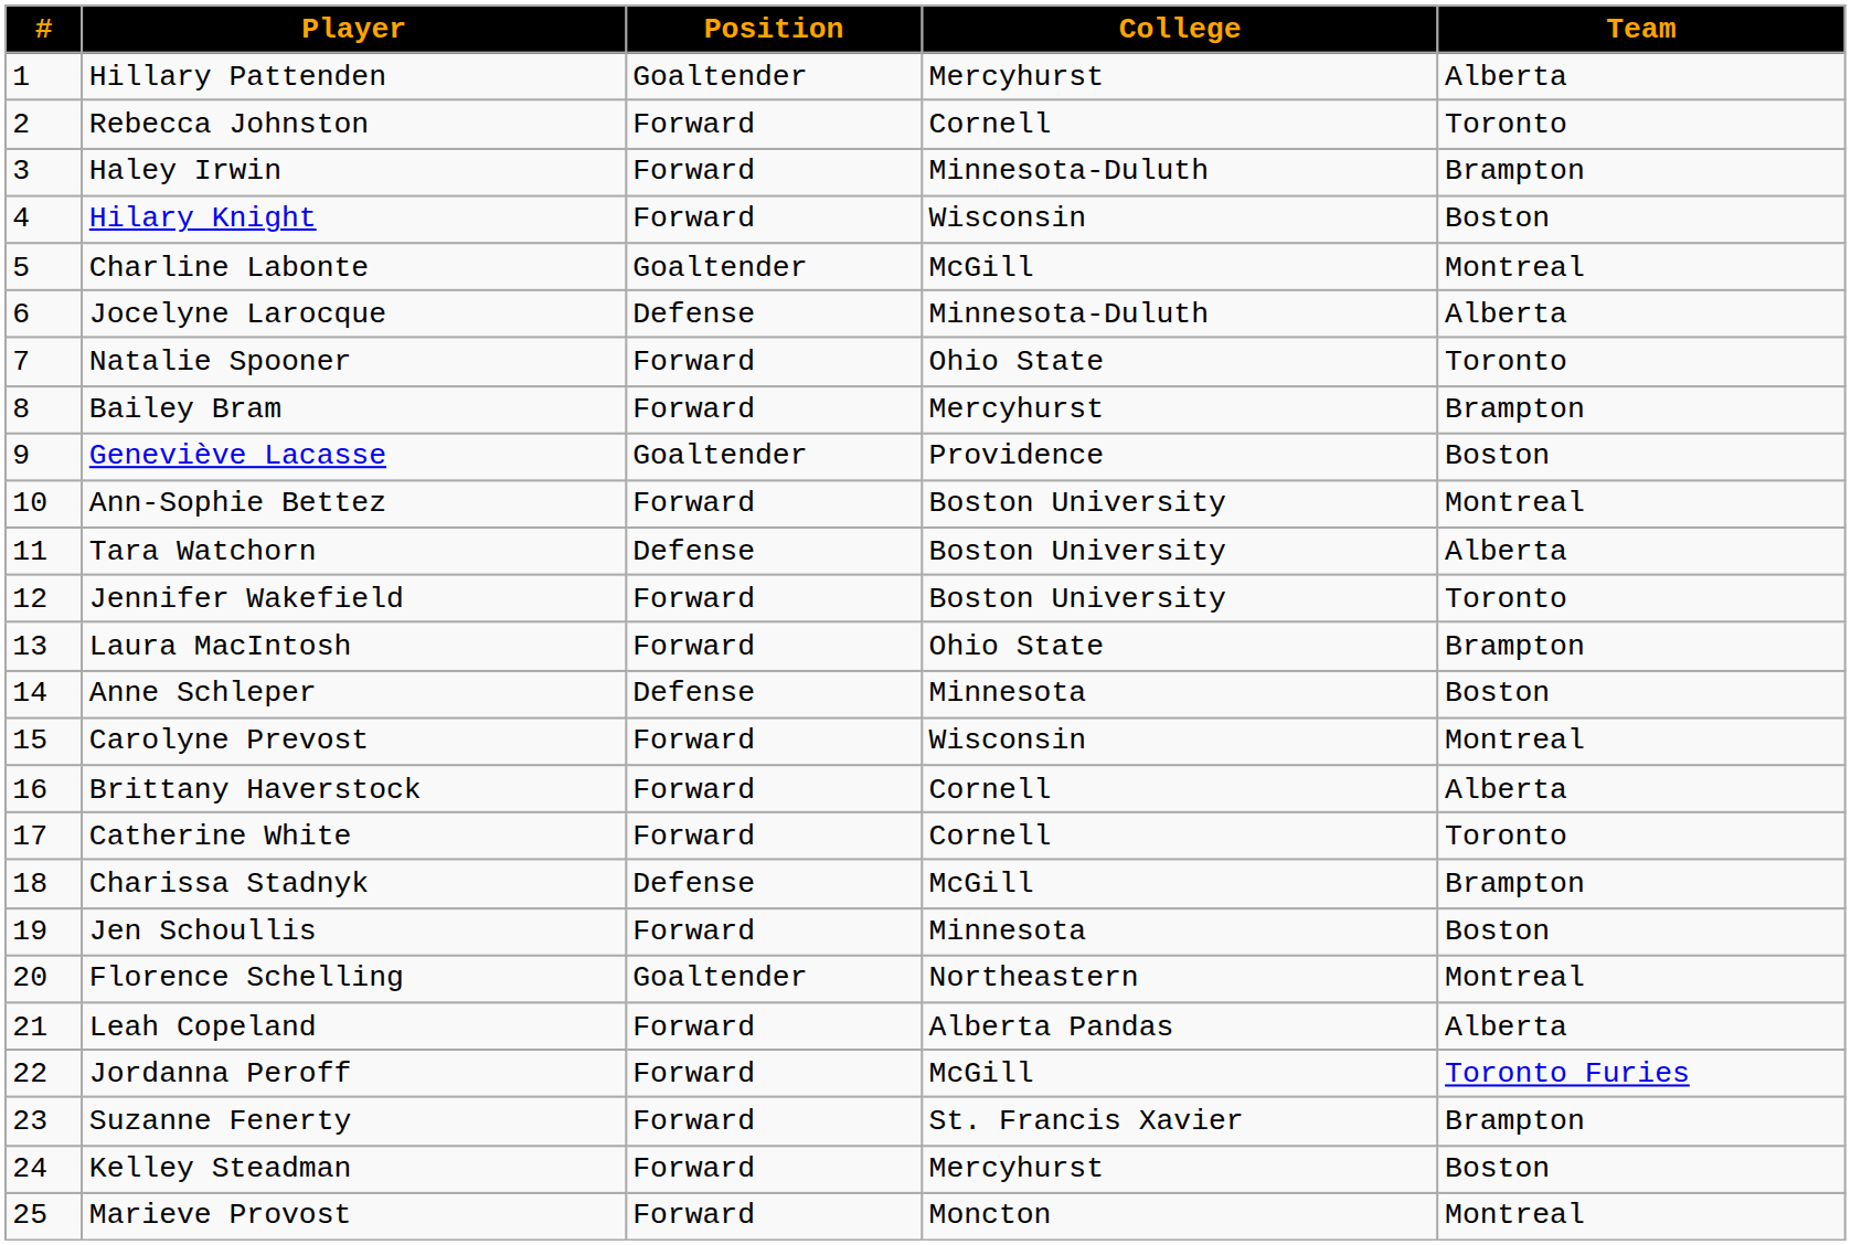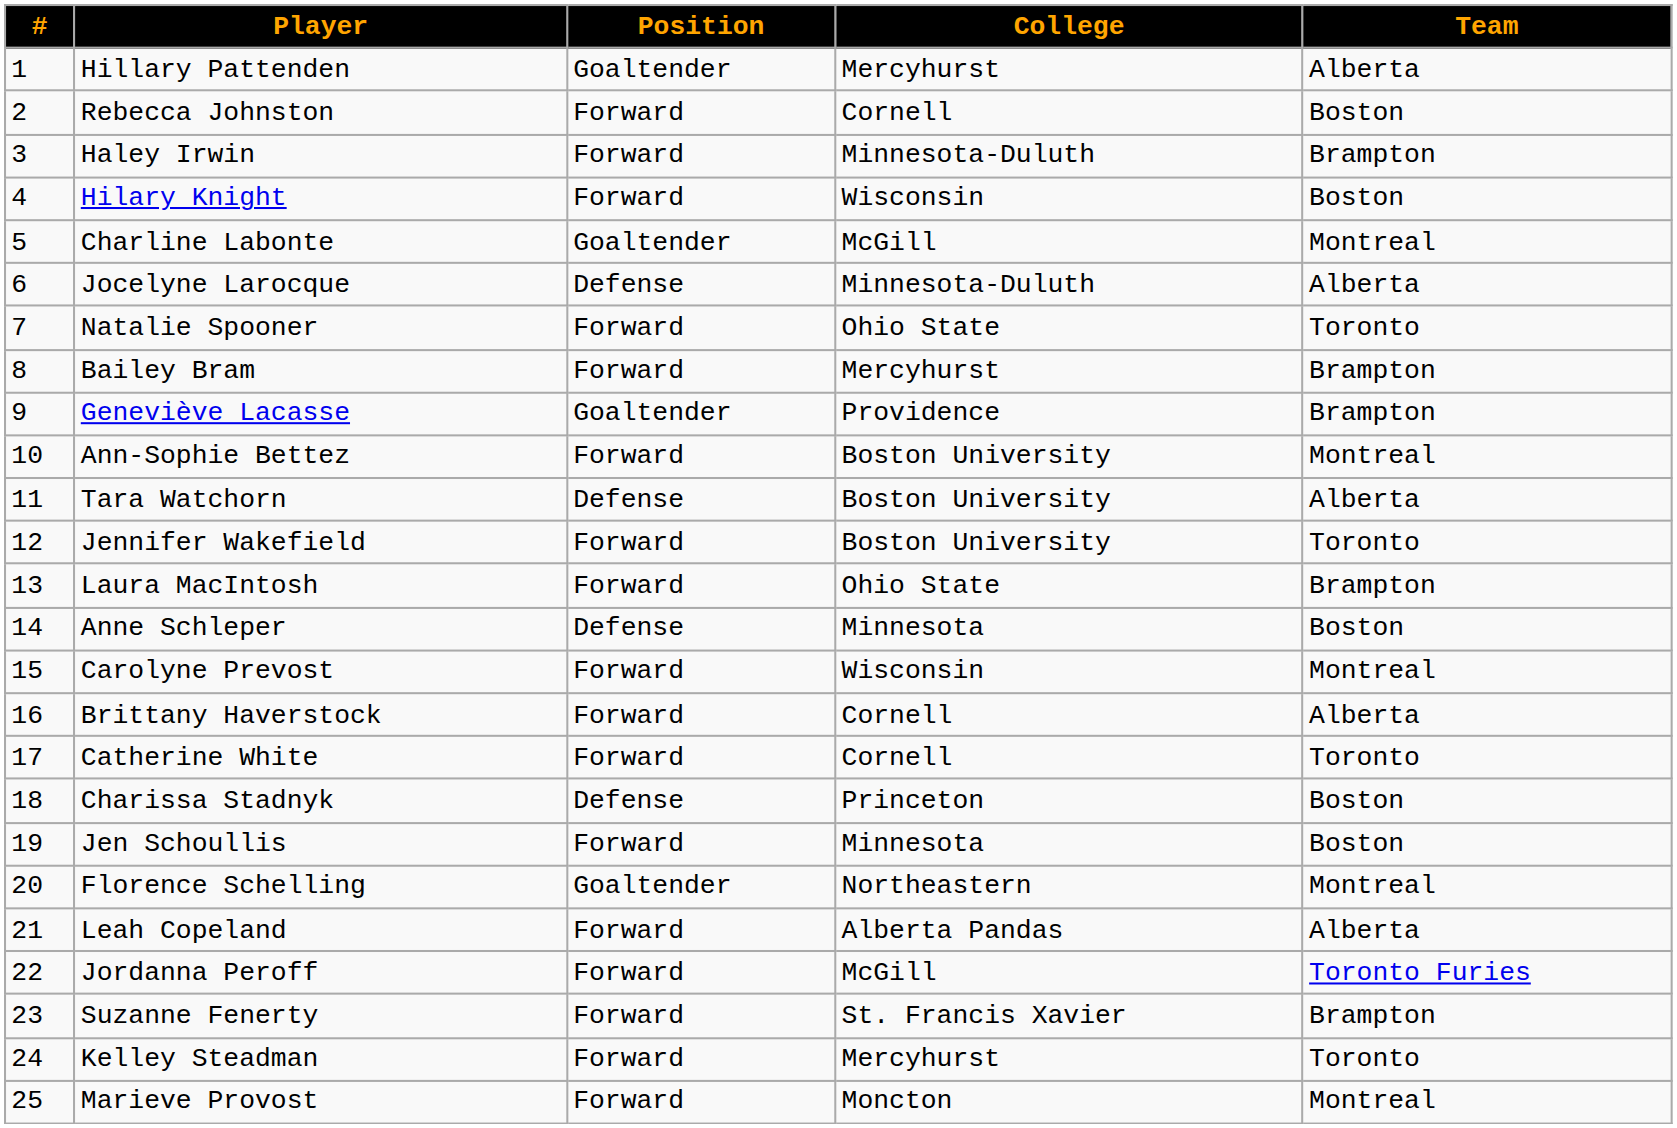Rebecca Johnston | Team: Toronto -> Boston
Geneviève Lacasse | Team: Boston -> Brampton
Charissa Stadnyk | College: McGill -> Princeton
Charissa Stadnyk | Team: Brampton -> Boston
Kelley Steadman | Team: Boston -> Toronto
